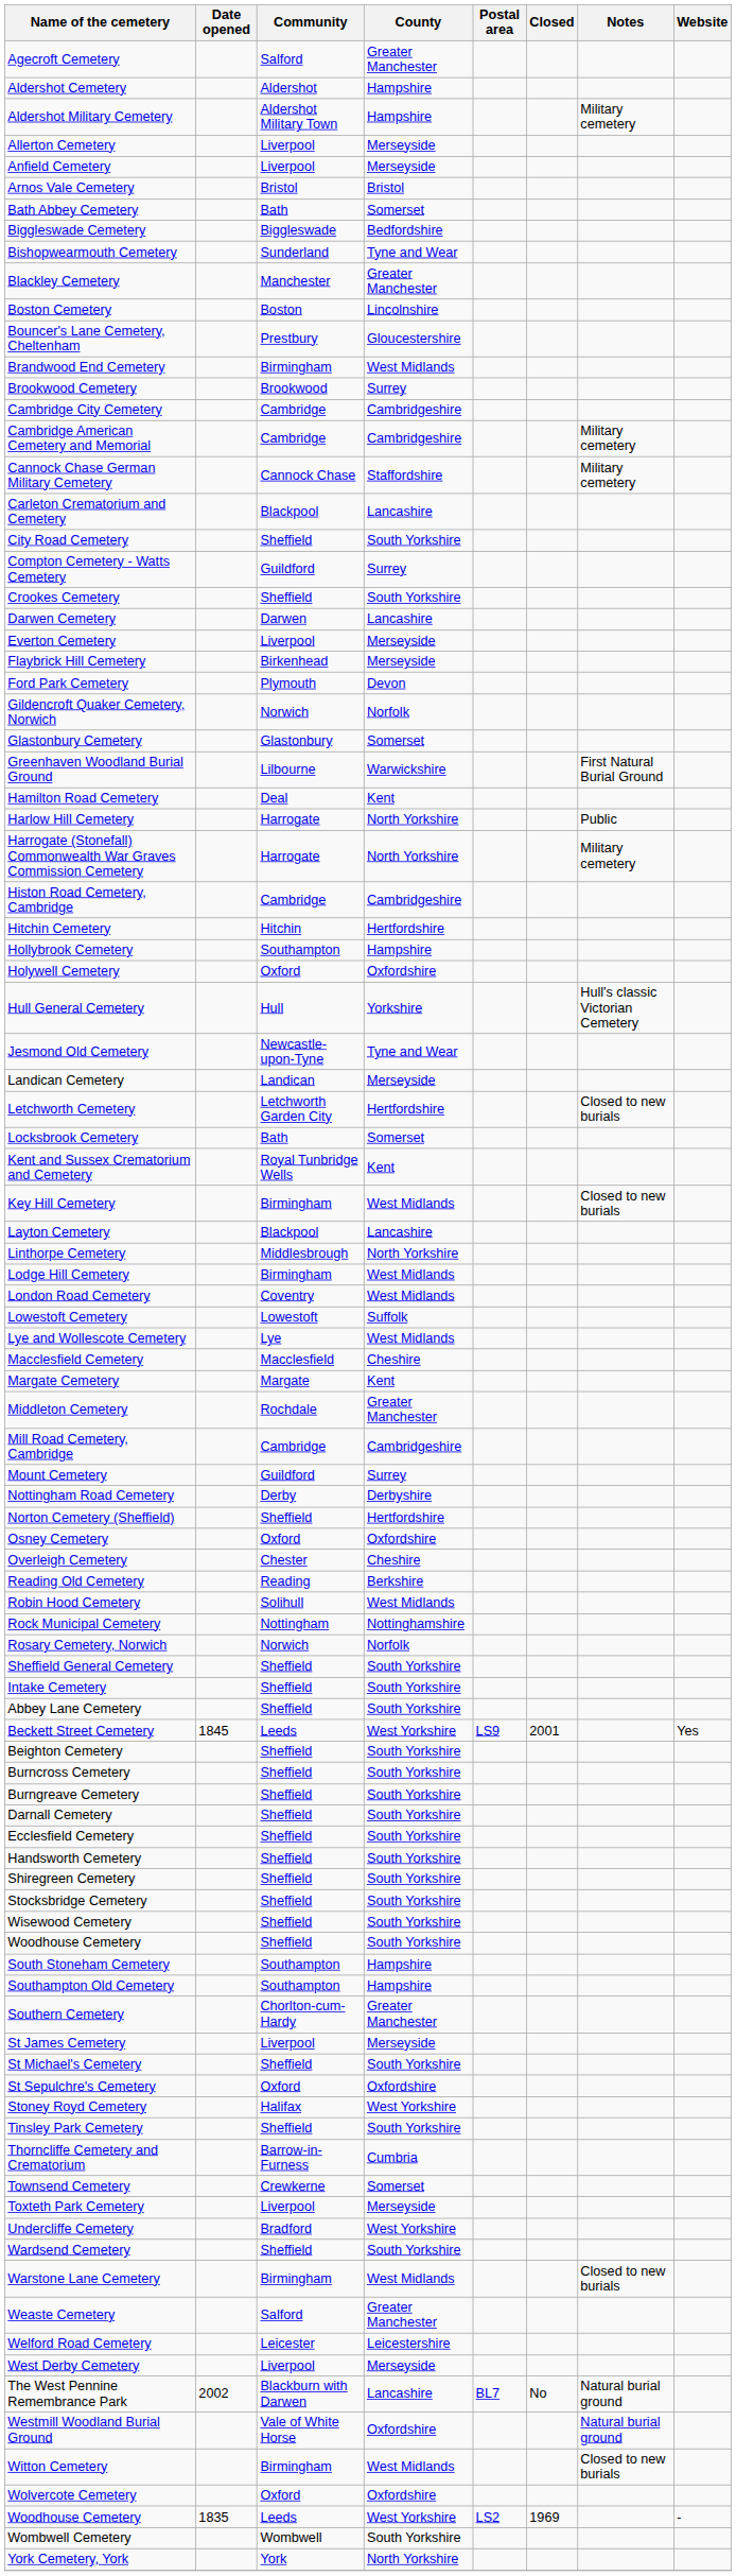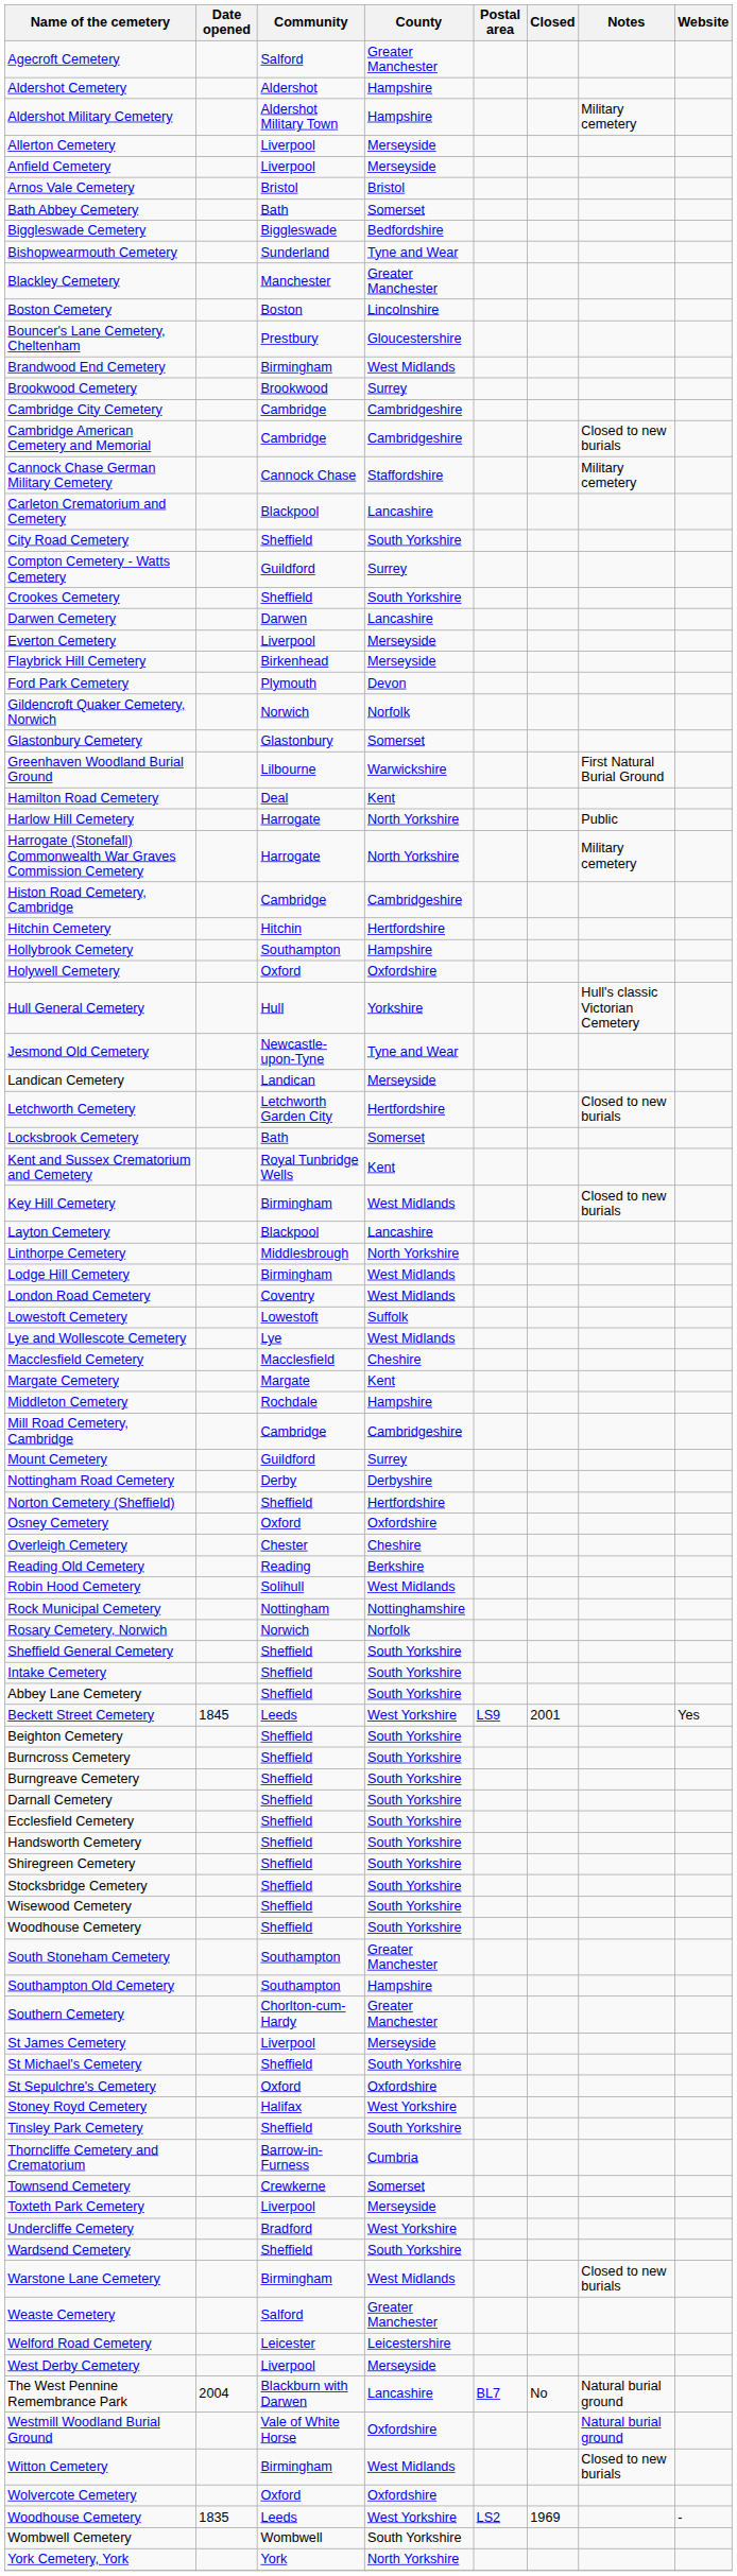Cambridge American Cemetery and Memorial | Notes: Military cemetery -> Closed to new burials
Middleton Cemetery | County: Greater Manchester -> Hampshire
South Stoneham Cemetery | County: Hampshire -> Greater Manchester
The West Pennine Remembrance Park | Date opened: 2002 -> 2004
